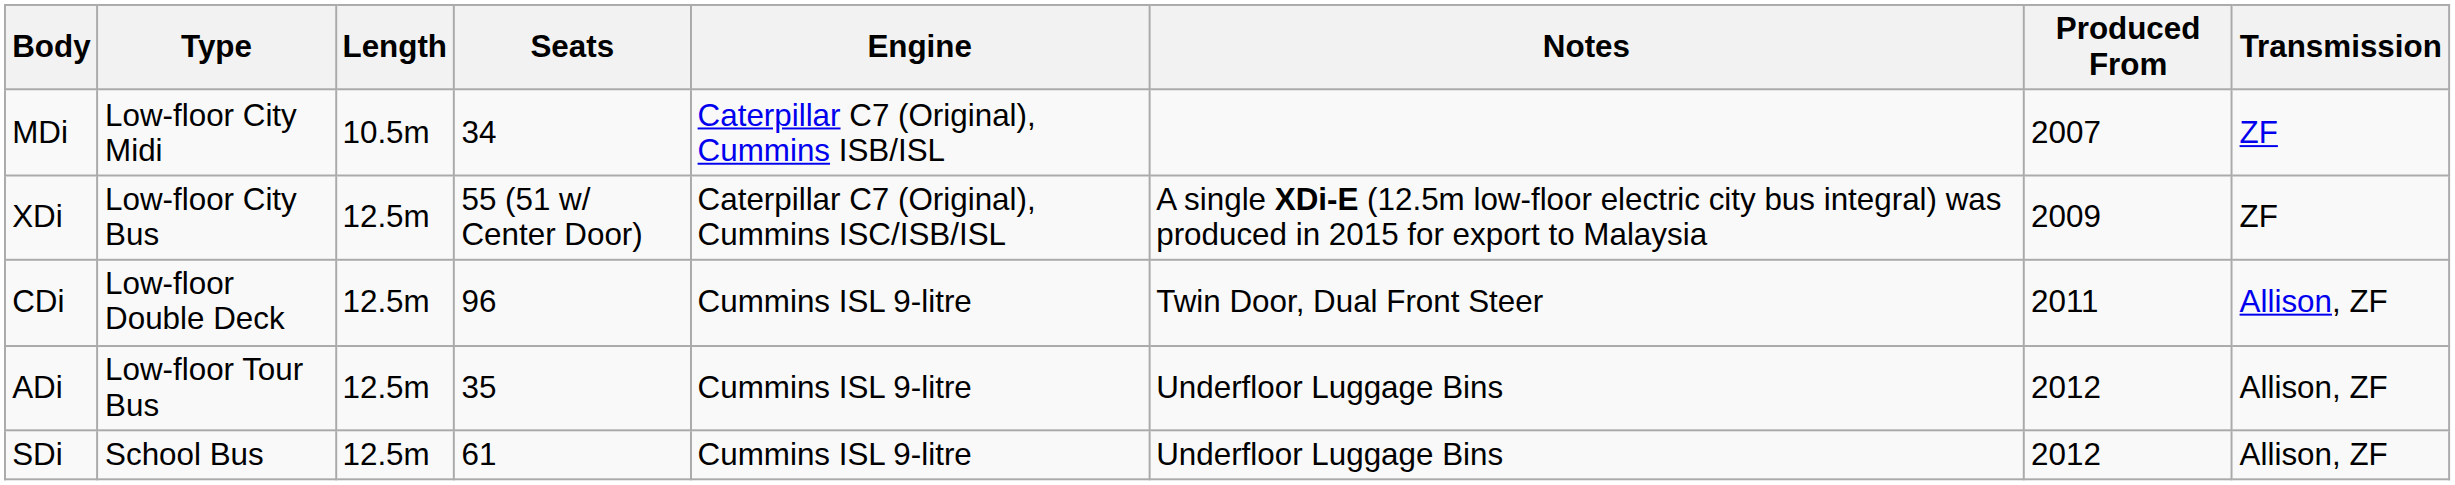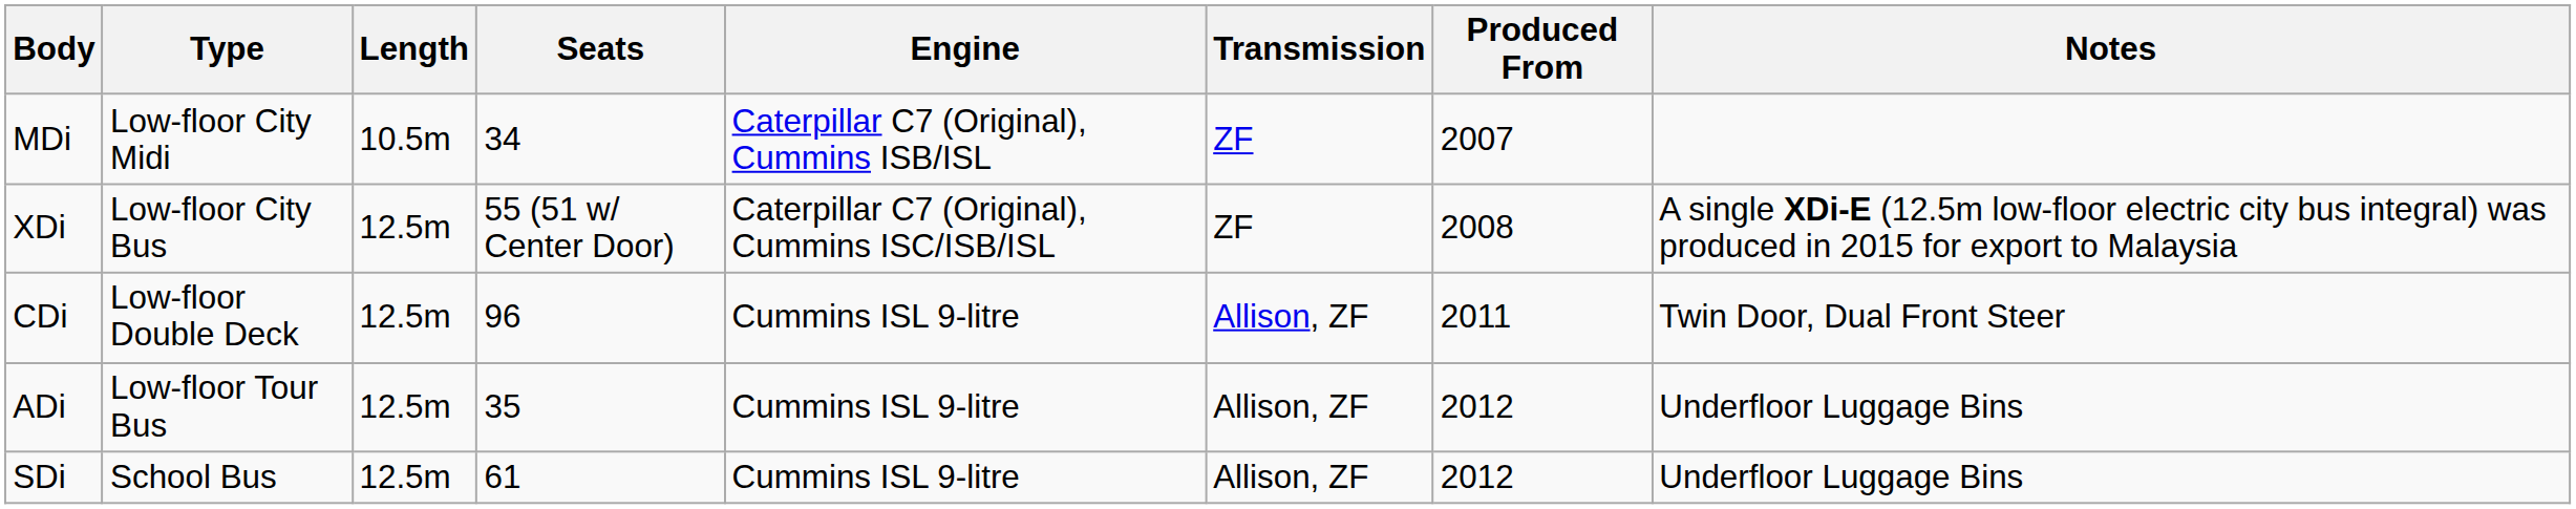columns swapped: Transmission <-> Notes
XDi | Produced From: 2009 -> 2008
